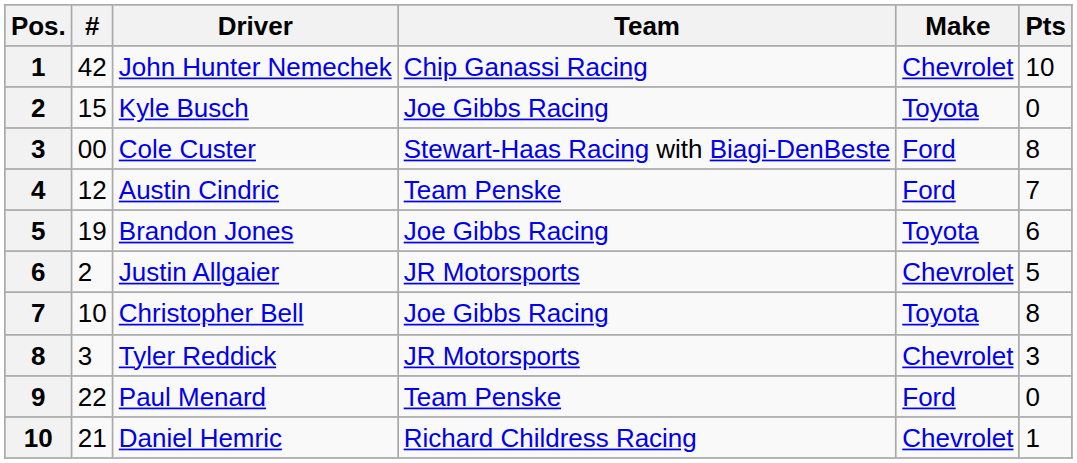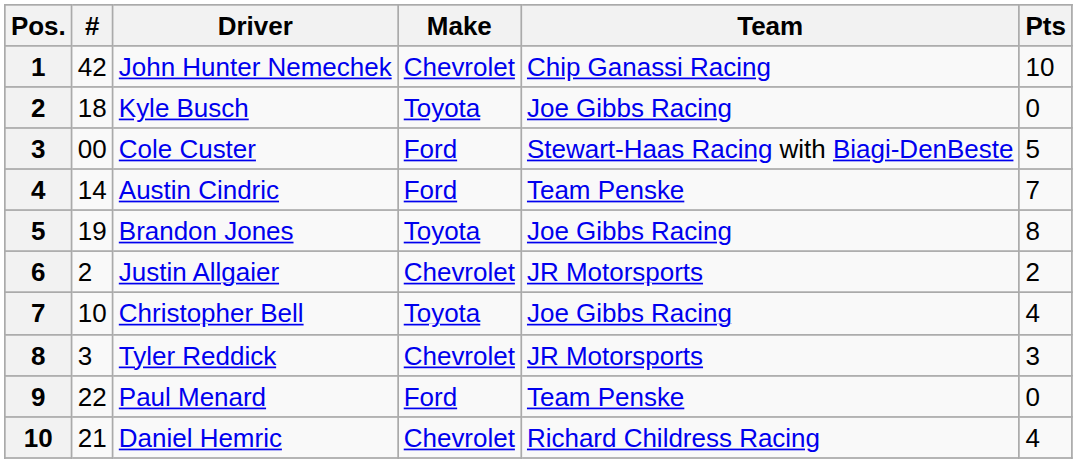columns swapped: Team <-> Make
Kyle Busch | #: 15 -> 18
Cole Custer | Pts: 8 -> 5
Austin Cindric | #: 12 -> 14
Brandon Jones | Pts: 6 -> 8
Justin Allgaier | Pts: 5 -> 2
Christopher Bell | Pts: 8 -> 4
Daniel Hemric | Pts: 1 -> 4
